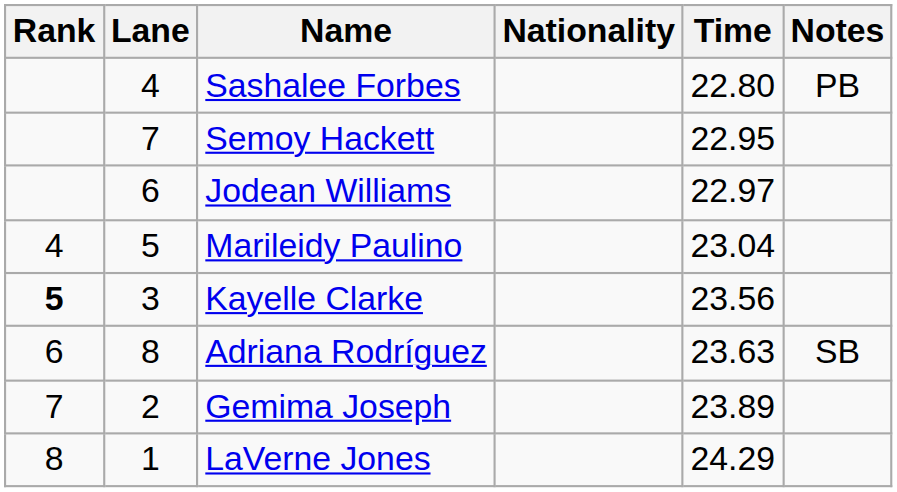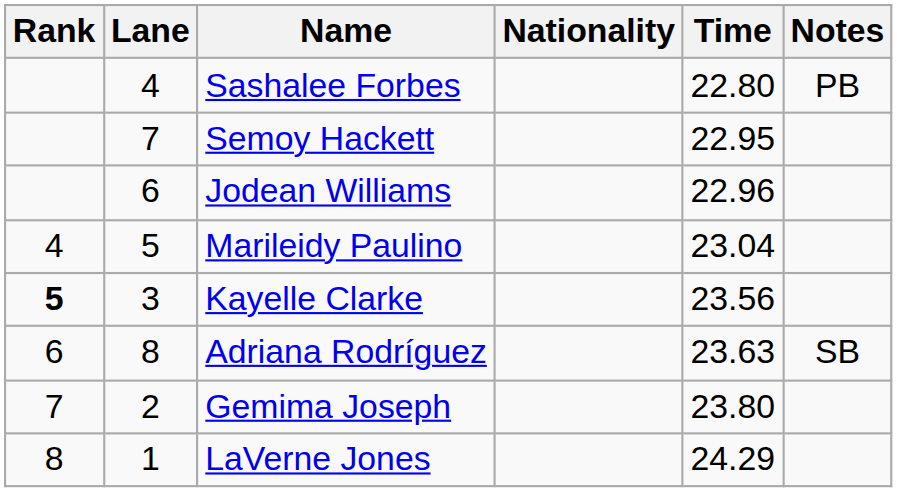Jodean Williams | Time: 22.97 -> 22.96
Gemima Joseph | Time: 23.89 -> 23.80
